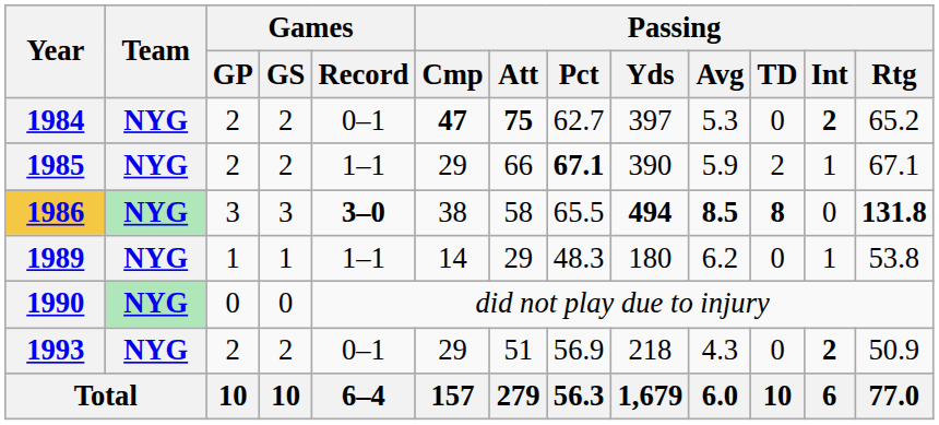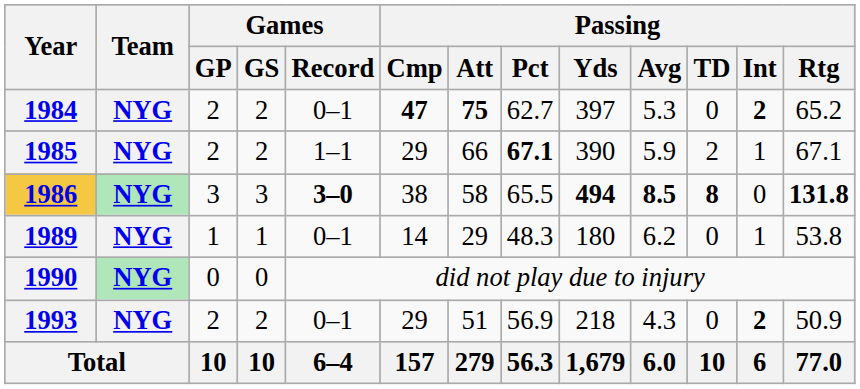1989 | Games / Record: 1–1 -> 0–1
